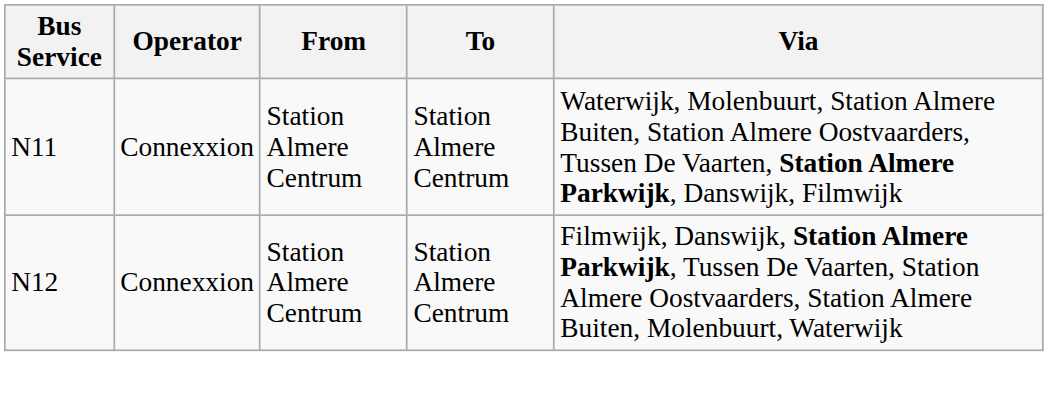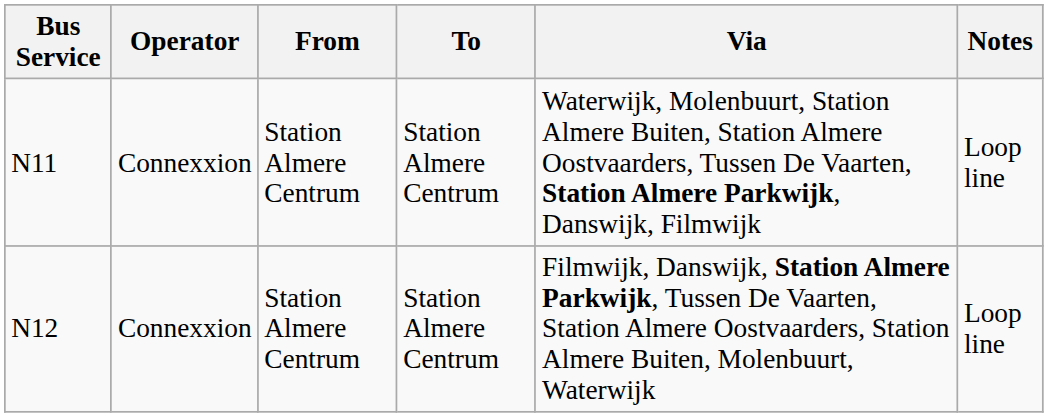+ column: Notes | Loop line | Loop line
